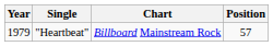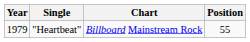"Heartbeat" | Position: 57 -> 55
